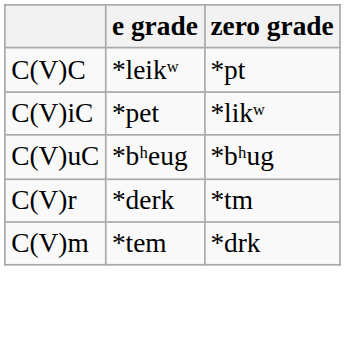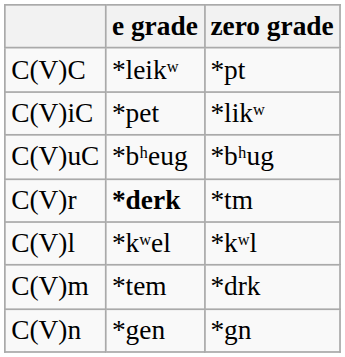C(V)r | e grade: normal -> bold
+ row: C(V)l | *kʷel | *kʷl
+ row: C(V)n | *gen | *gn
